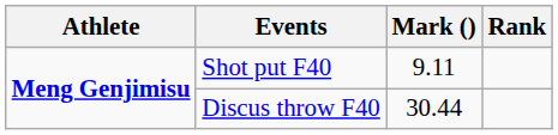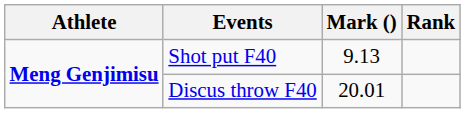Shot put F40 | Mark (): 9.11 -> 9.13
Discus throw F40 | Mark (): 30.44 -> 20.01
